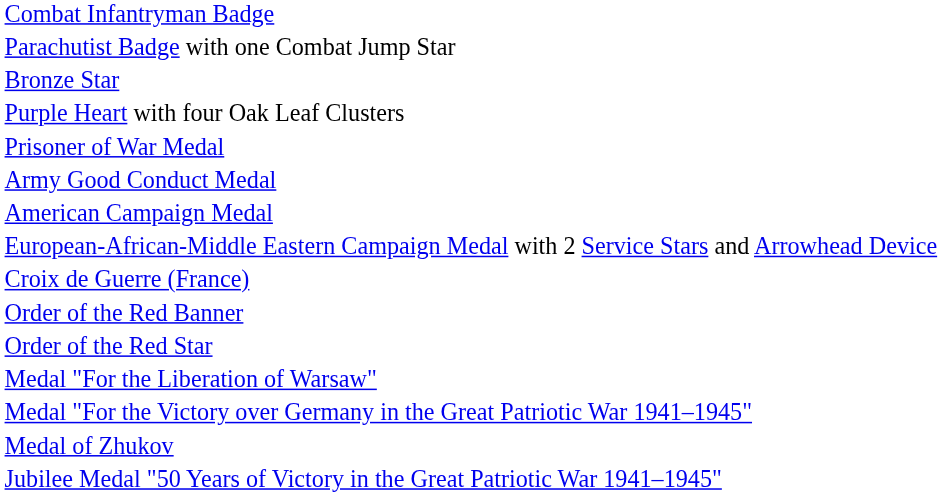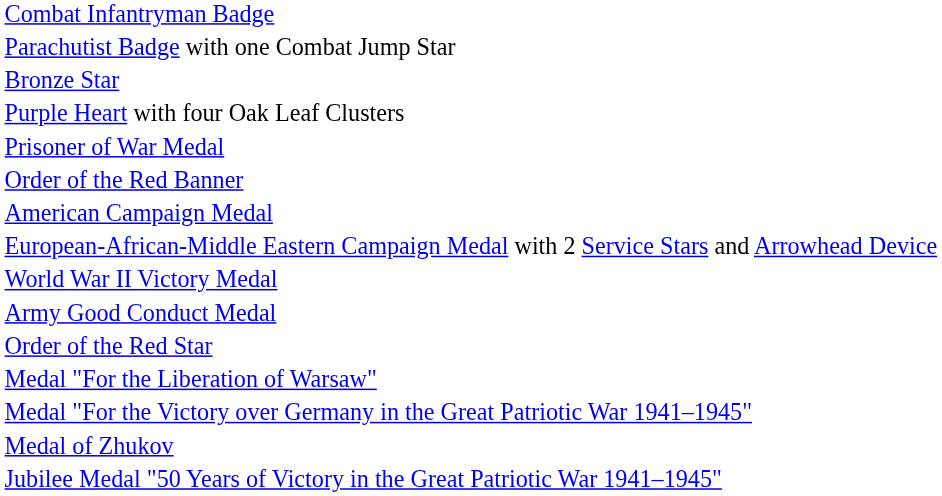rows swapped: Army Good Conduct Medal <-> Order of the Red Banner
+ row: World War II Victory Medal
- row: Croix de Guerre (France)
